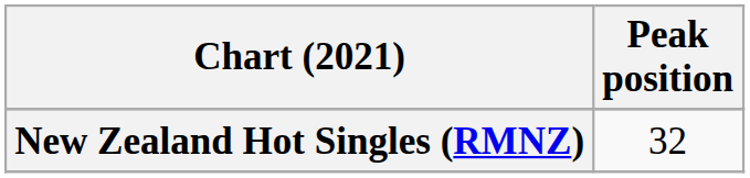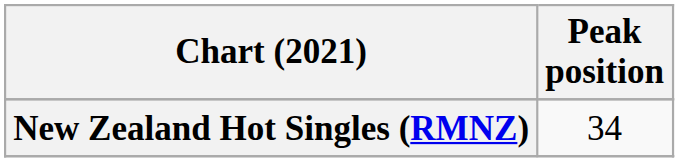New Zealand Hot Singles (RMNZ) | Peak position: 32 -> 34
